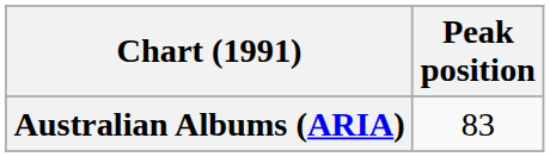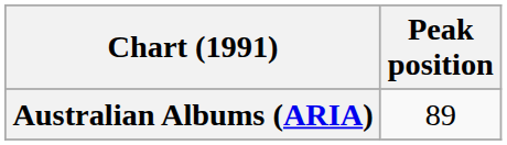Australian Albums (ARIA) | Peak position: 83 -> 89
